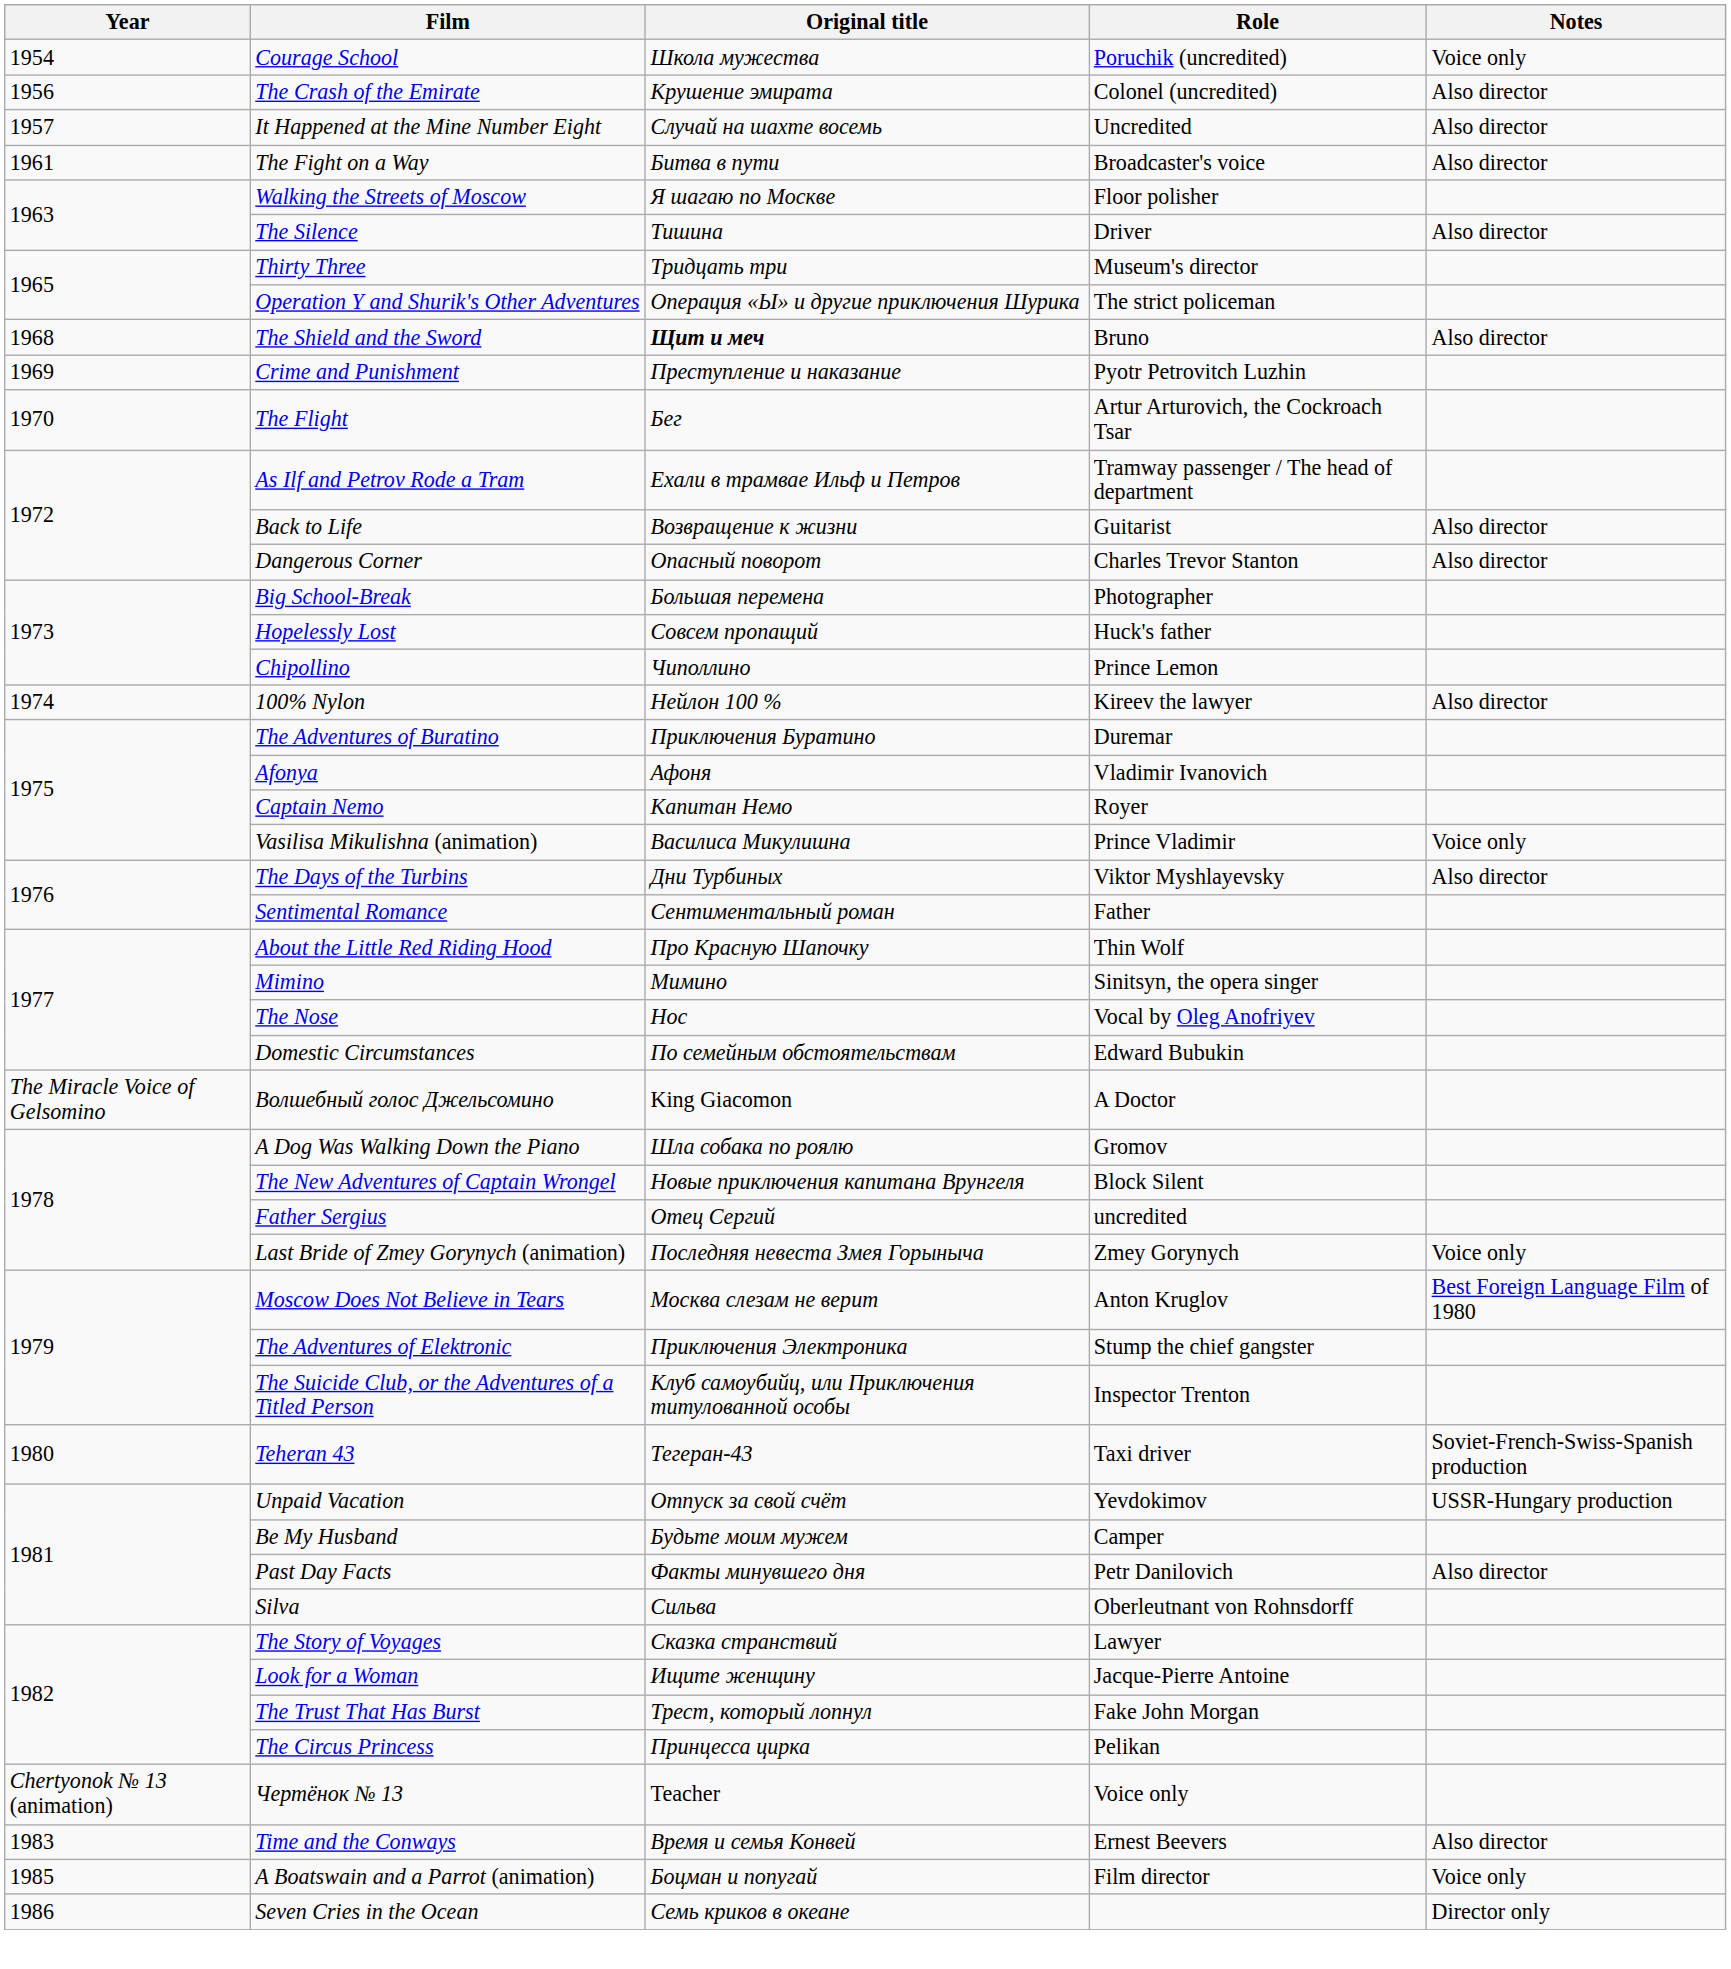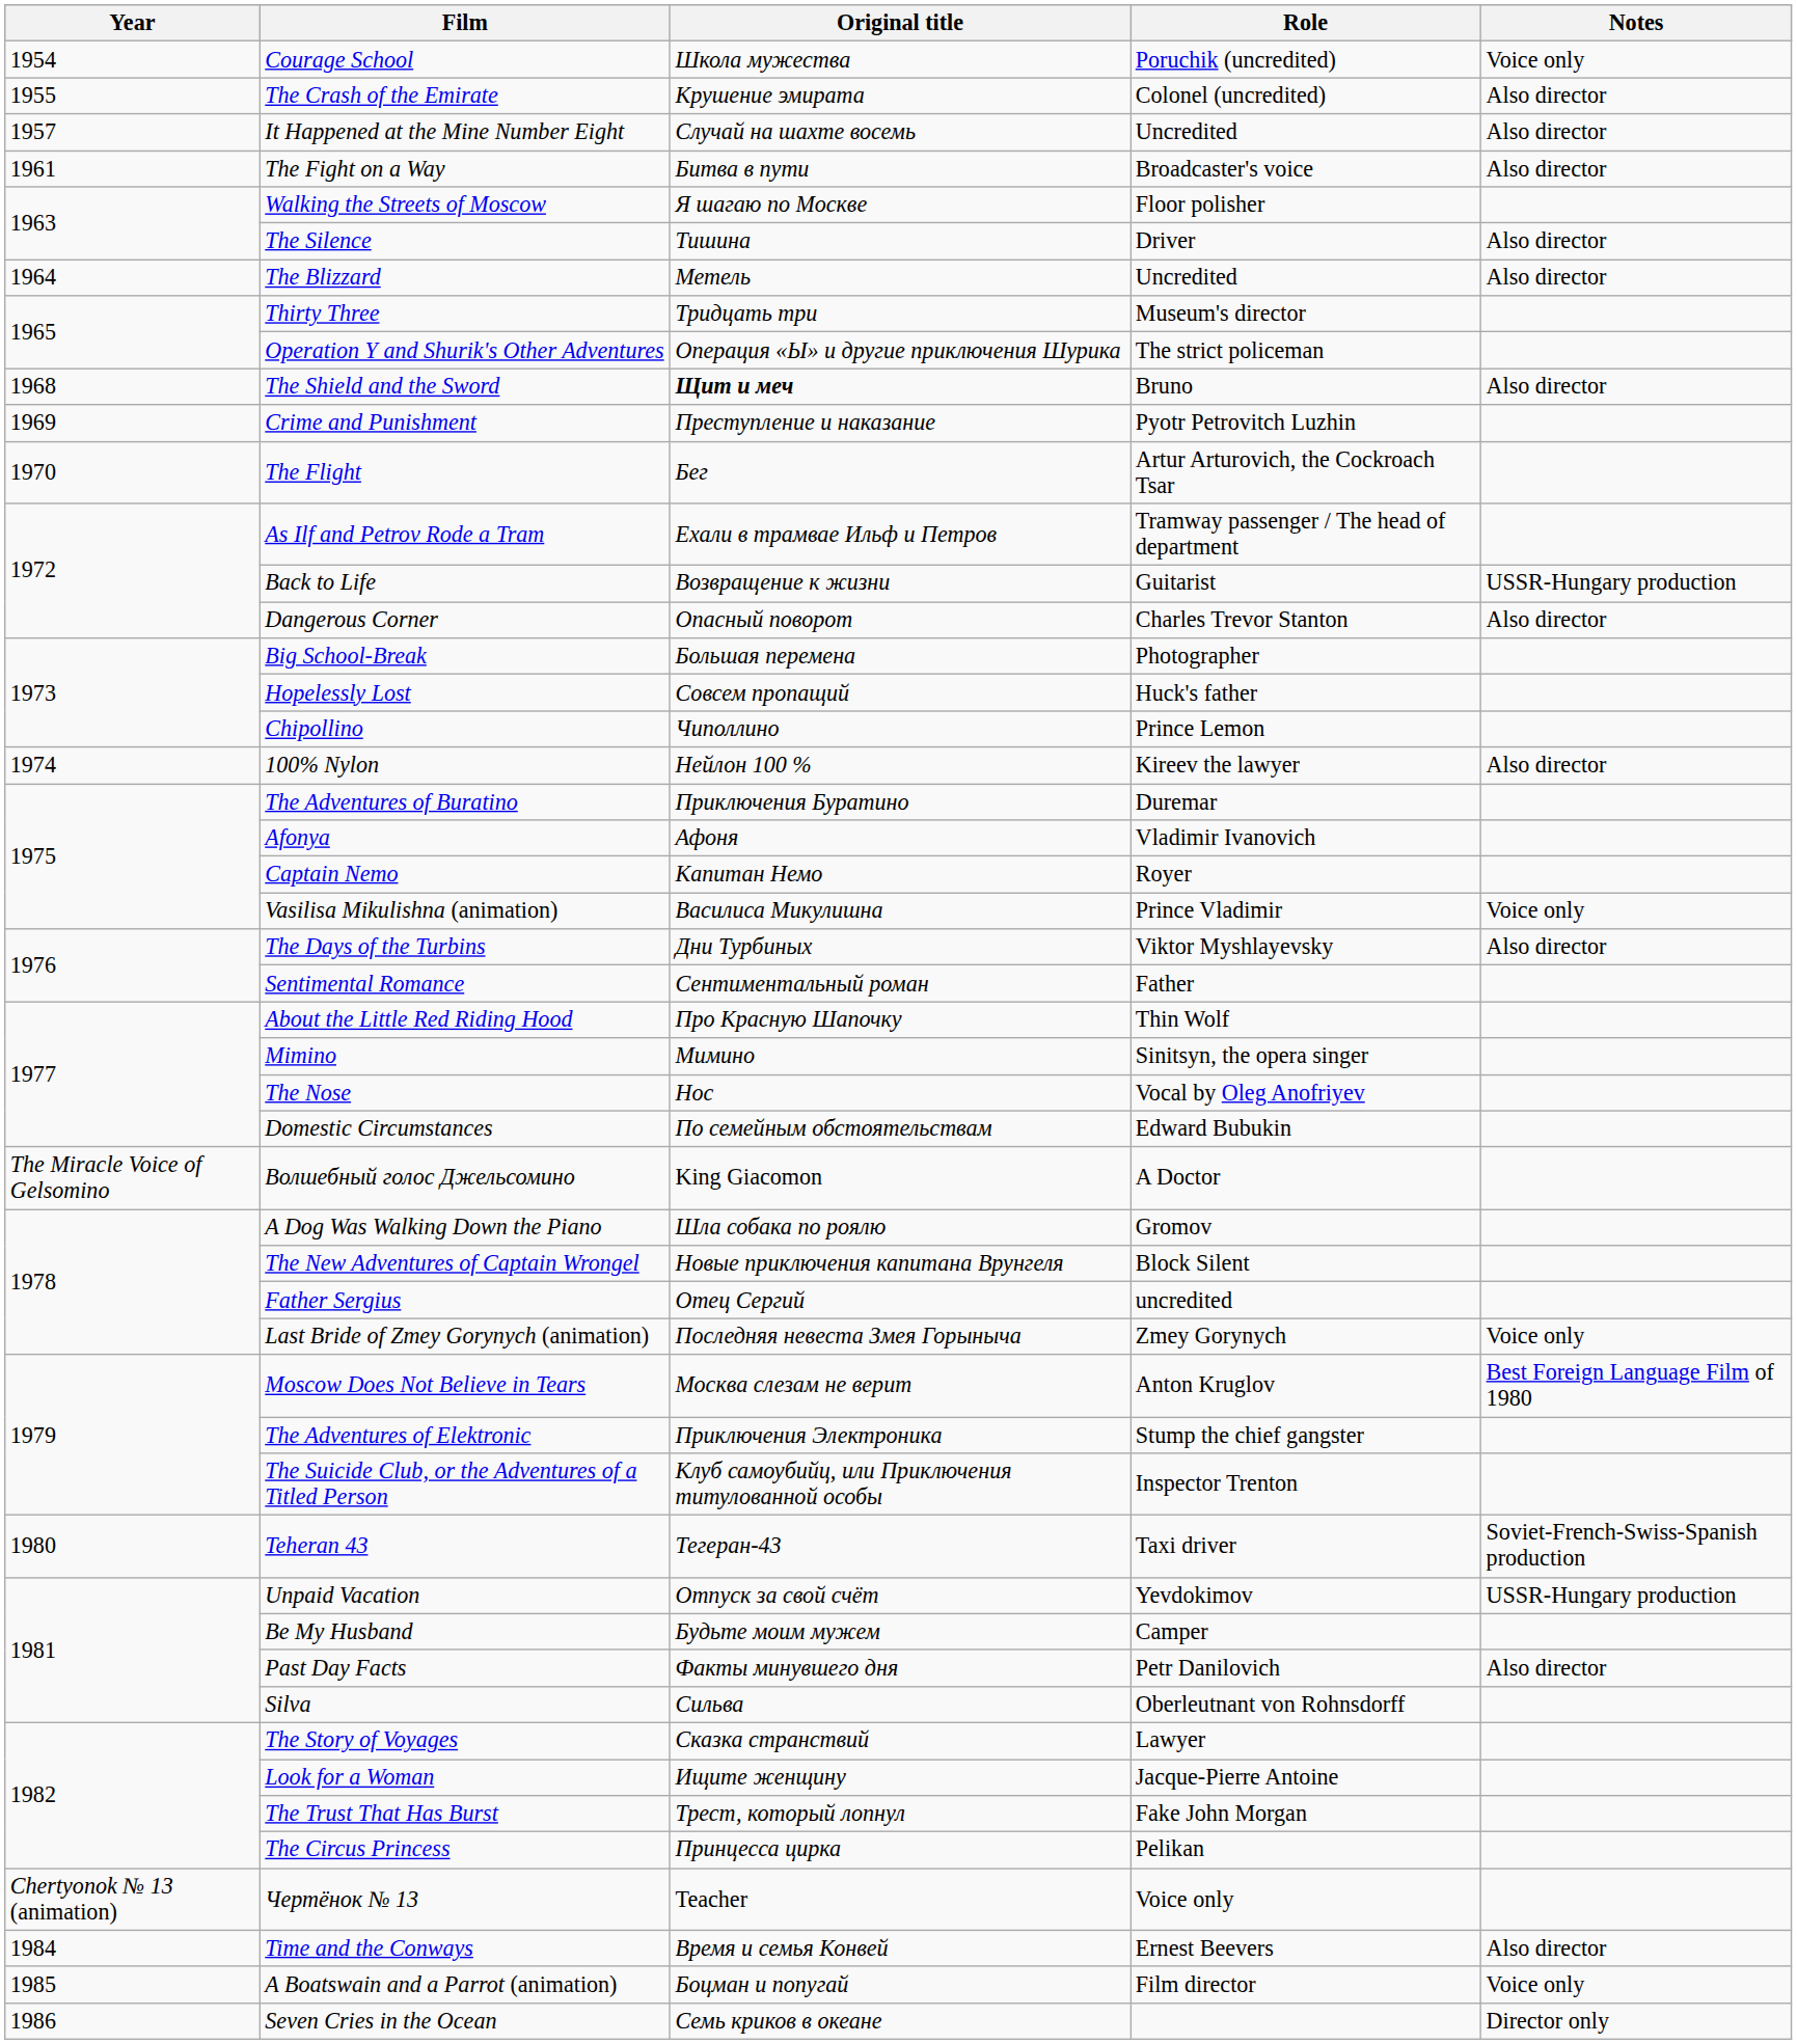The Crash of the Emirate | Year: 1956 -> 1955
+ row: 1964 | The Blizzard | Метель | Uncredited | Also director
Back to Life | Notes: Also director -> USSR-Hungary production
Time and the Conways | Year: 1983 -> 1984
